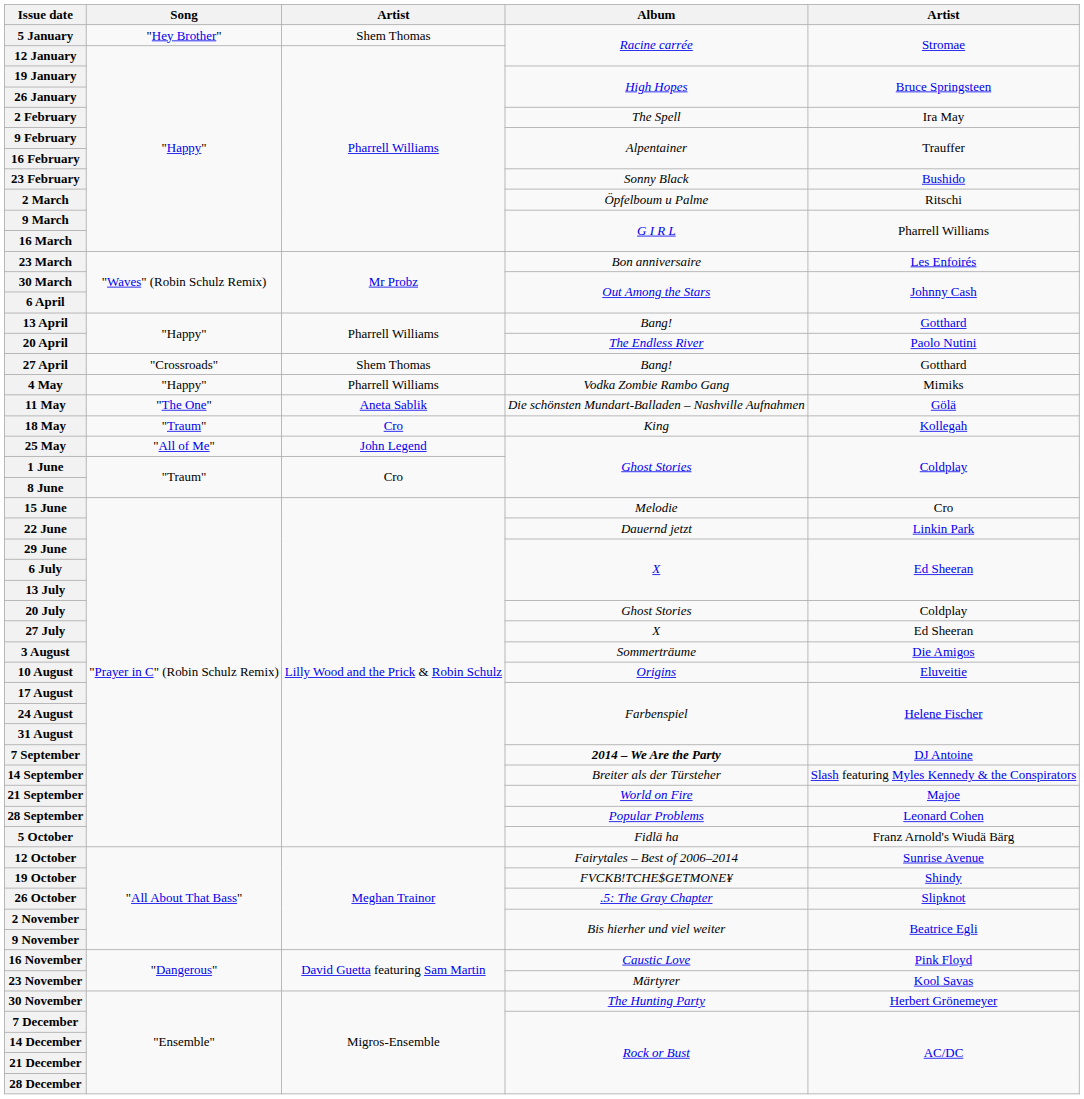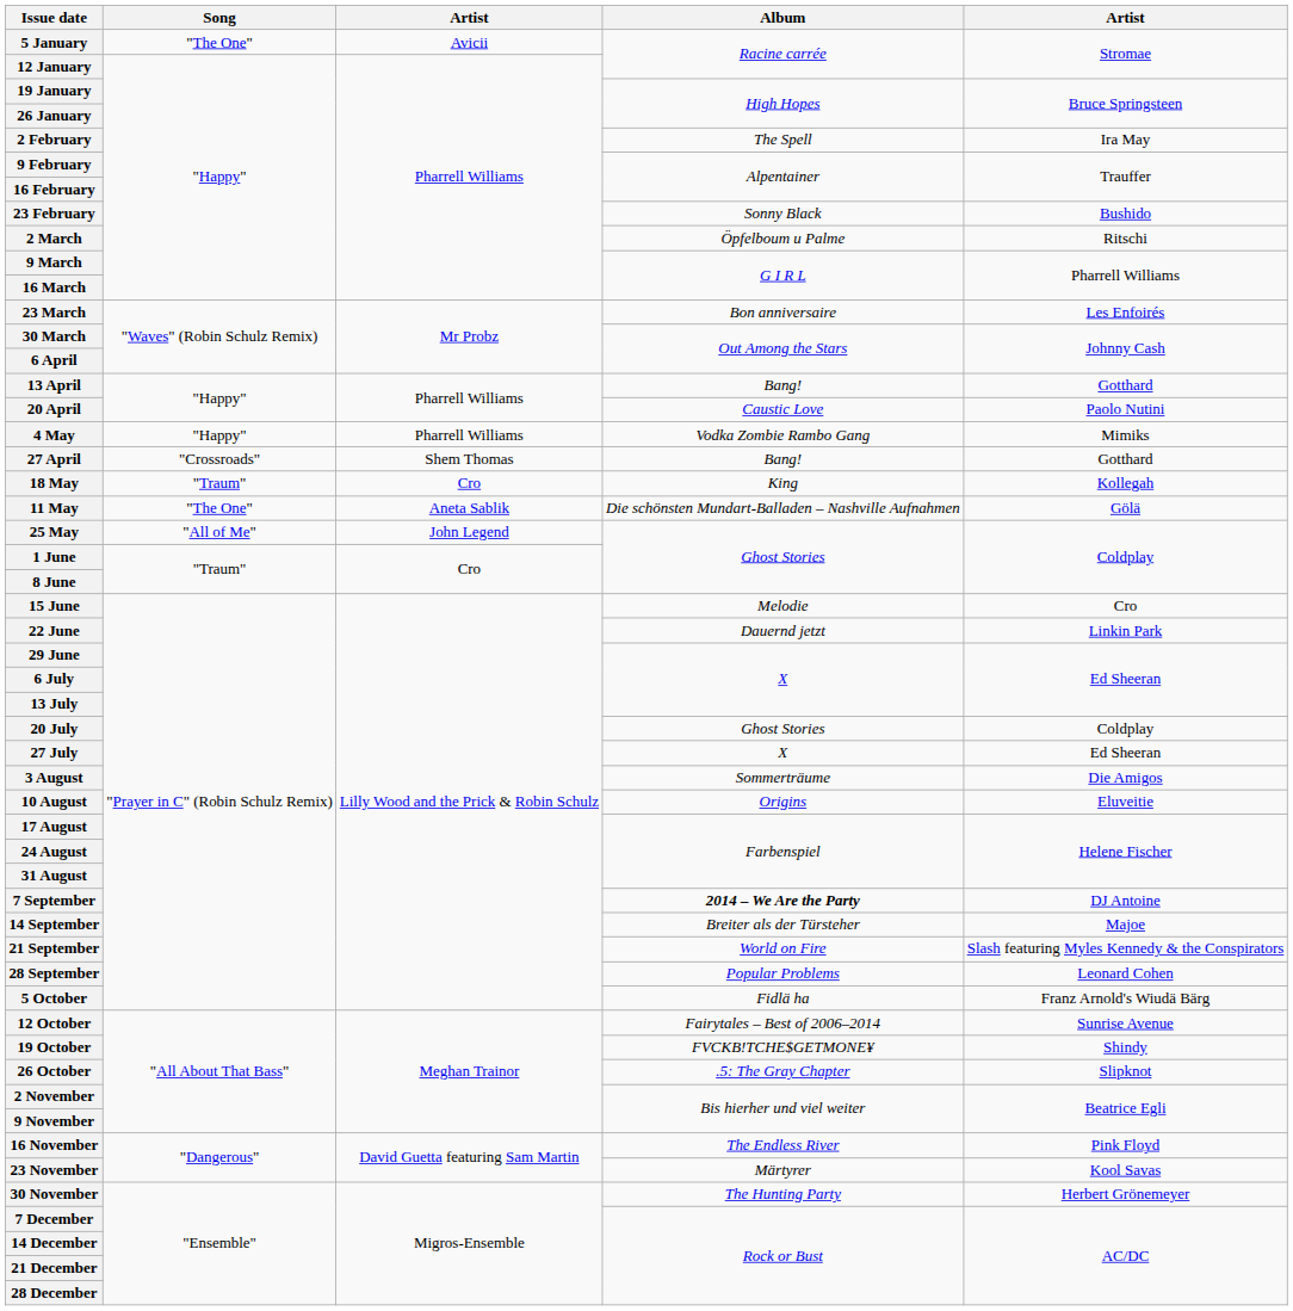5 January | Song: "Hey Brother" -> "The One"
5 January | column 3: Shem Thomas -> Avicii
20 April | Album: The Endless River -> Caustic Love
rows swapped: 27 April <-> 4 May
rows swapped: 11 May <-> 18 May
14 September | column 5: Slash featuring Myles Kennedy & the Conspirators -> Majoe
21 September | column 5: Majoe -> Slash featuring Myles Kennedy & the Conspirators
16 November | Album: Caustic Love -> The Endless River
